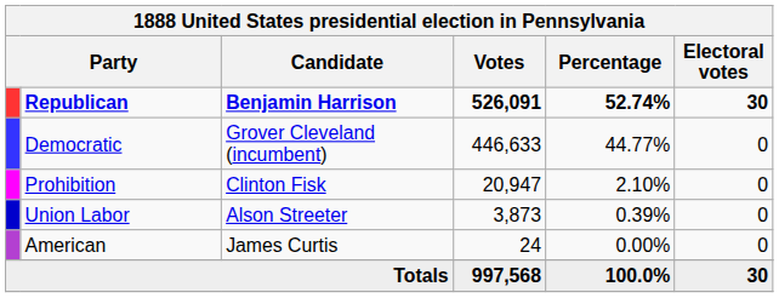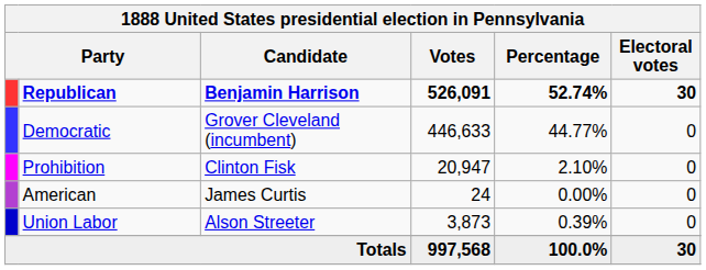rows swapped: Union Labor <-> American
